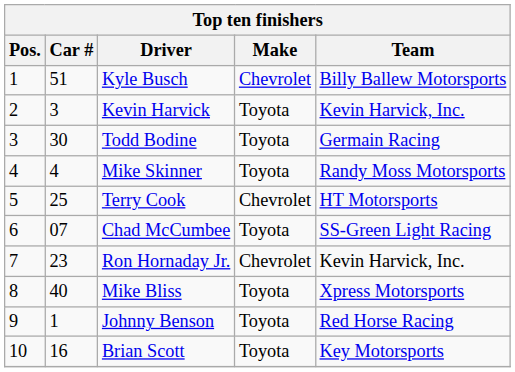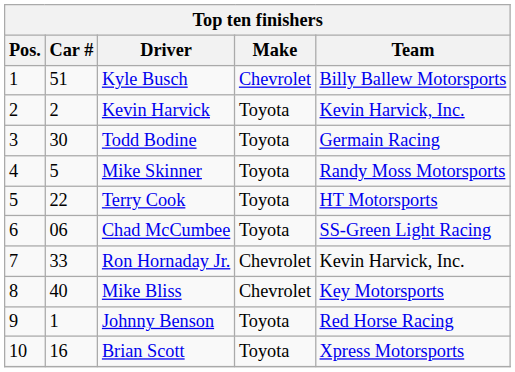Kevin Harvick | Car #: 3 -> 2
Mike Skinner | Car #: 4 -> 5
Terry Cook | Car #: 25 -> 22
Terry Cook | Make: Chevrolet -> Toyota
Chad McCumbee | Car #: 07 -> 06
Ron Hornaday Jr. | Car #: 23 -> 33
Mike Bliss | Make: Toyota -> Chevrolet
Mike Bliss | Team: Xpress Motorsports -> Key Motorsports
Brian Scott | Team: Key Motorsports -> Xpress Motorsports
